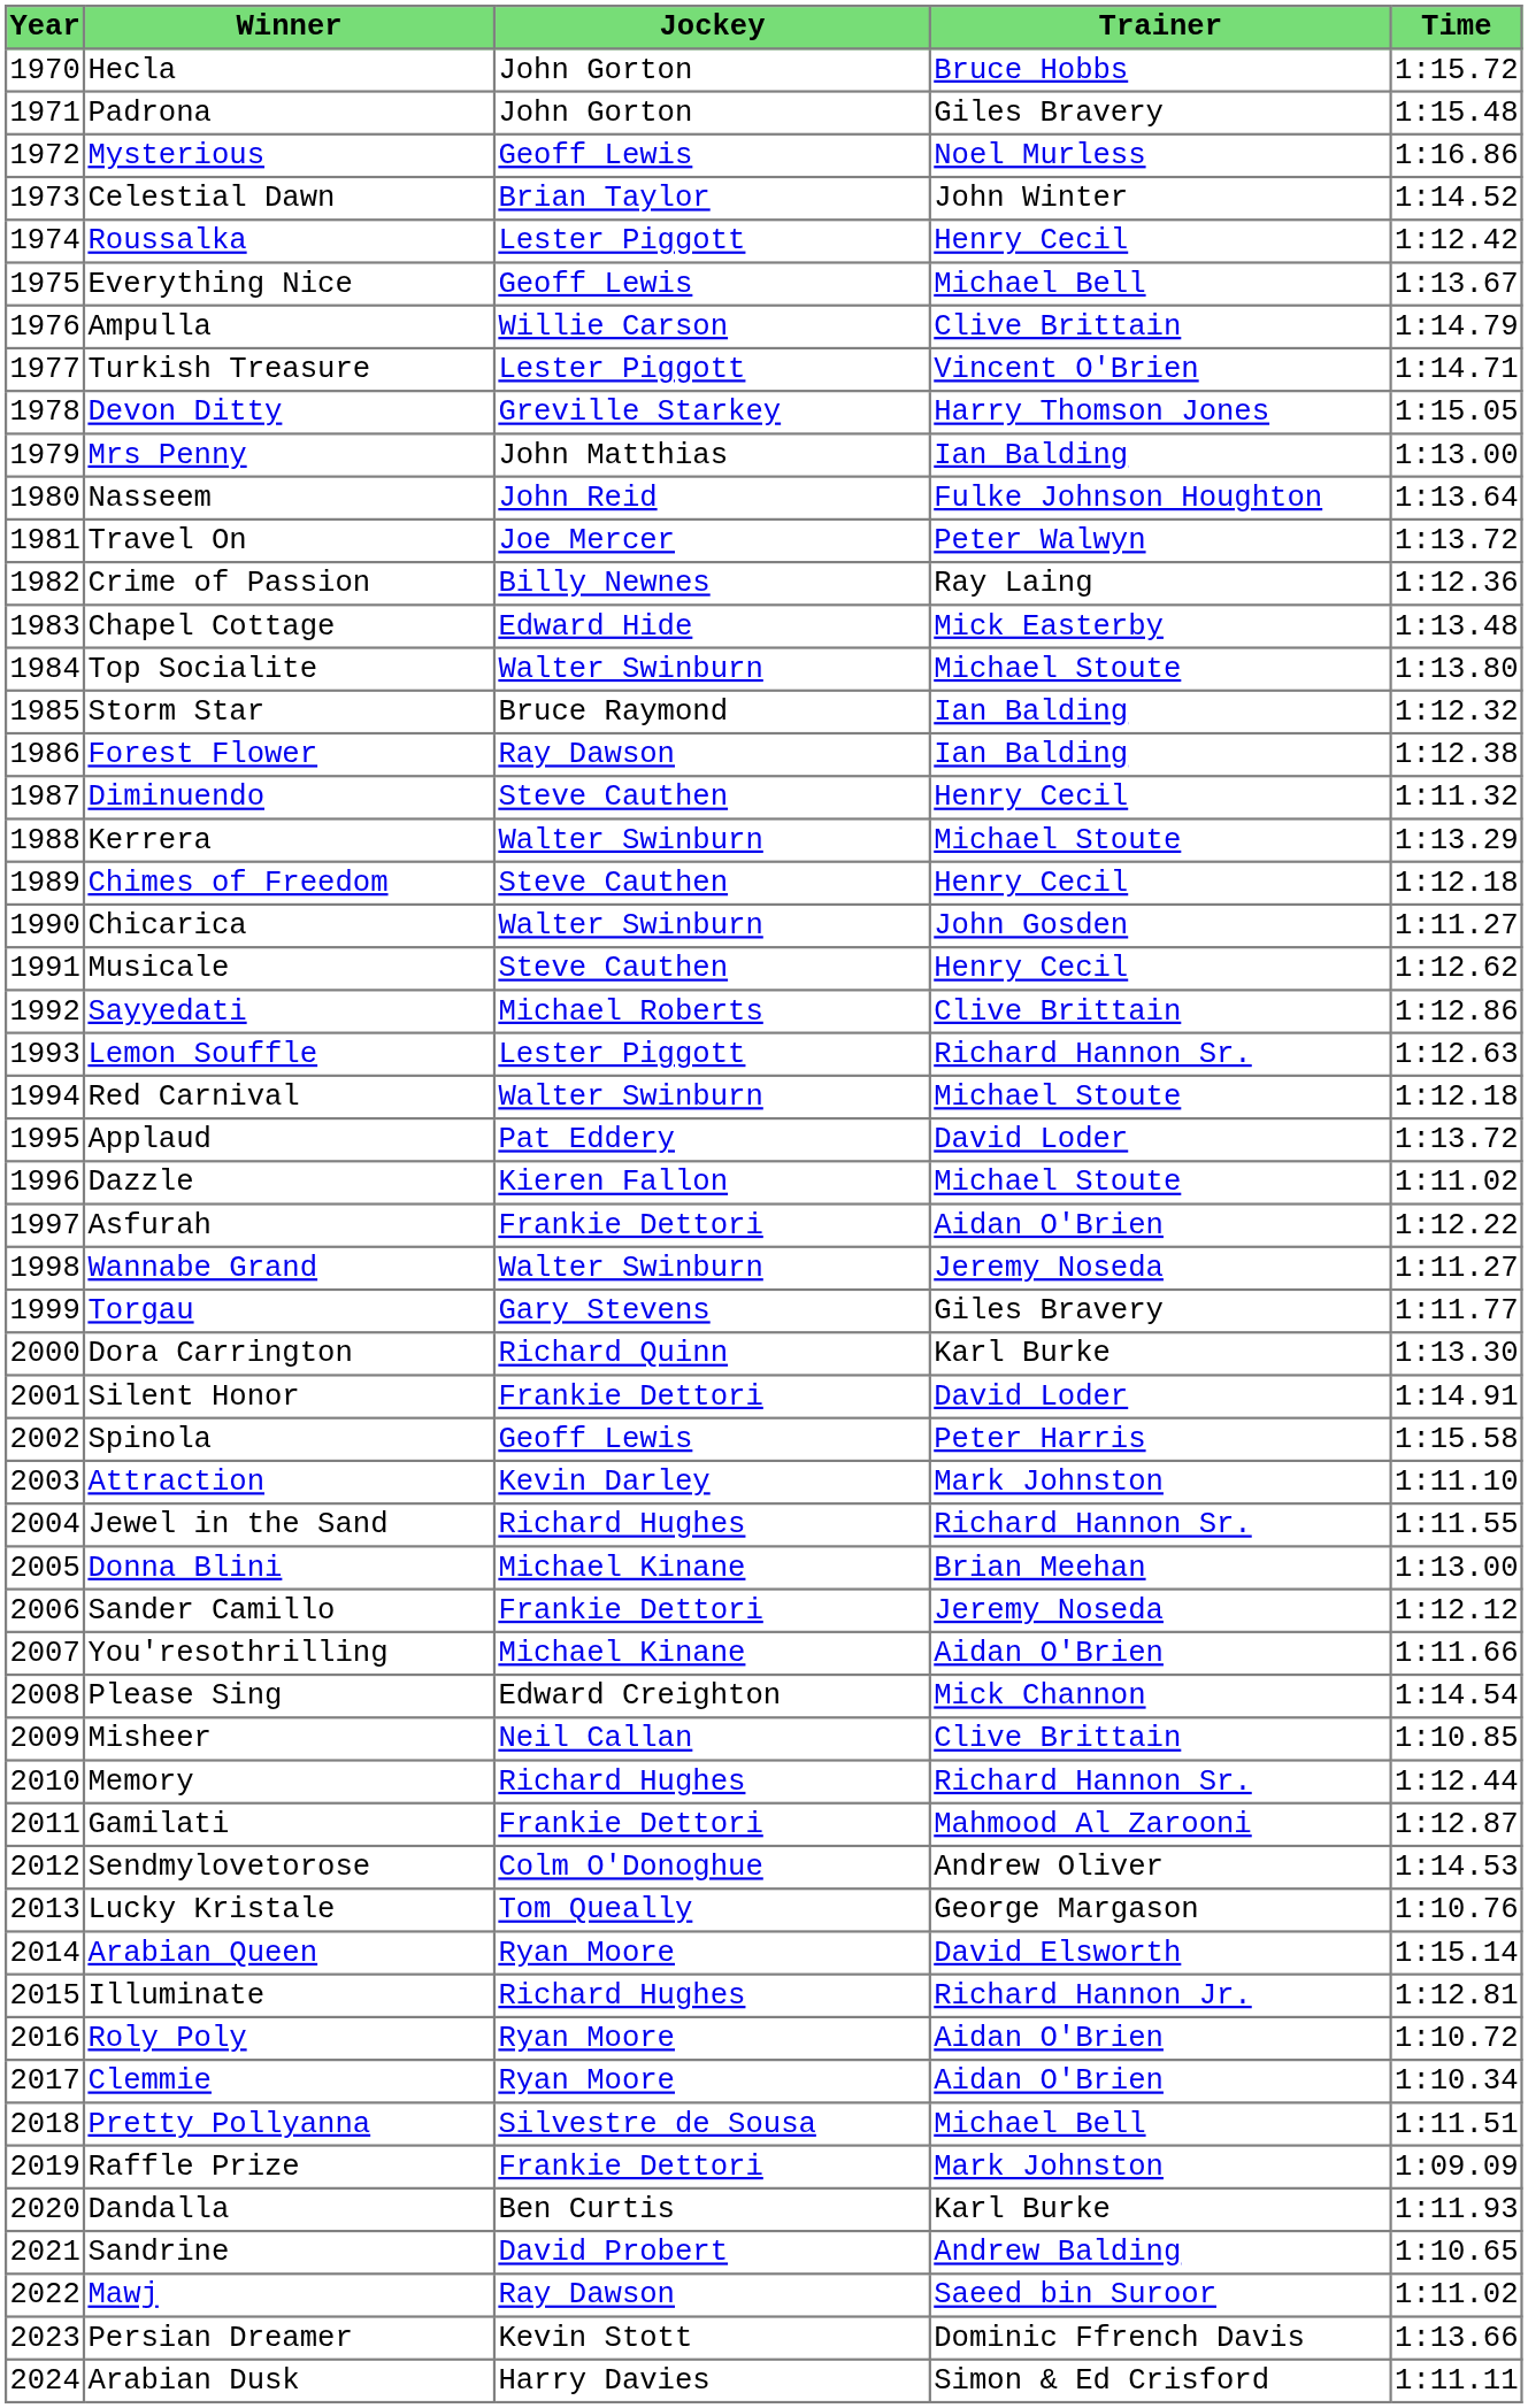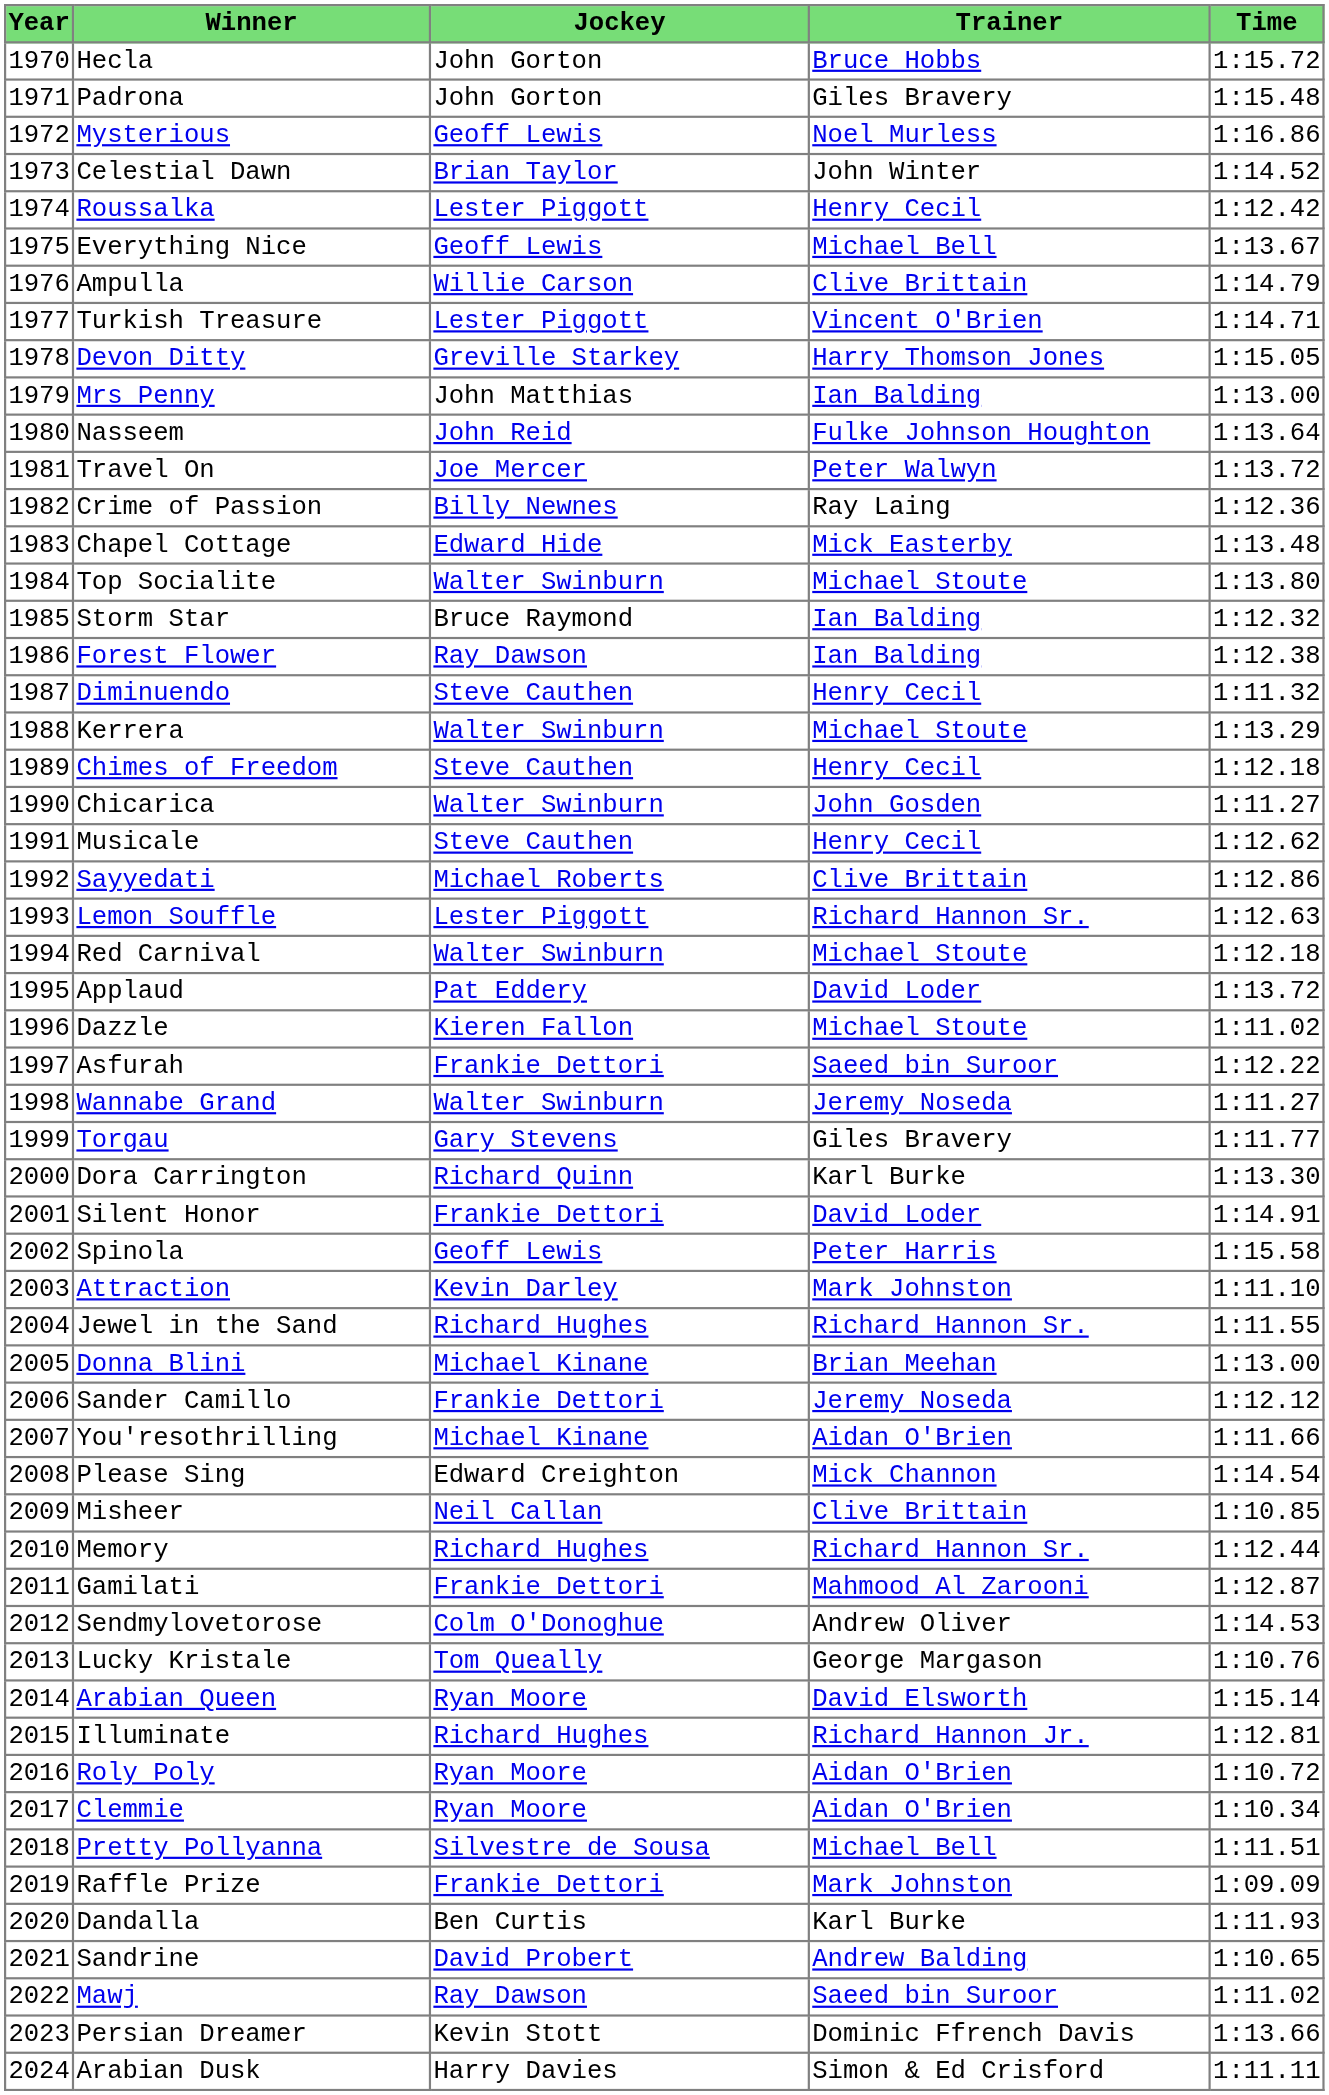Asfurah | Trainer: Aidan O'Brien -> Saeed bin Suroor
